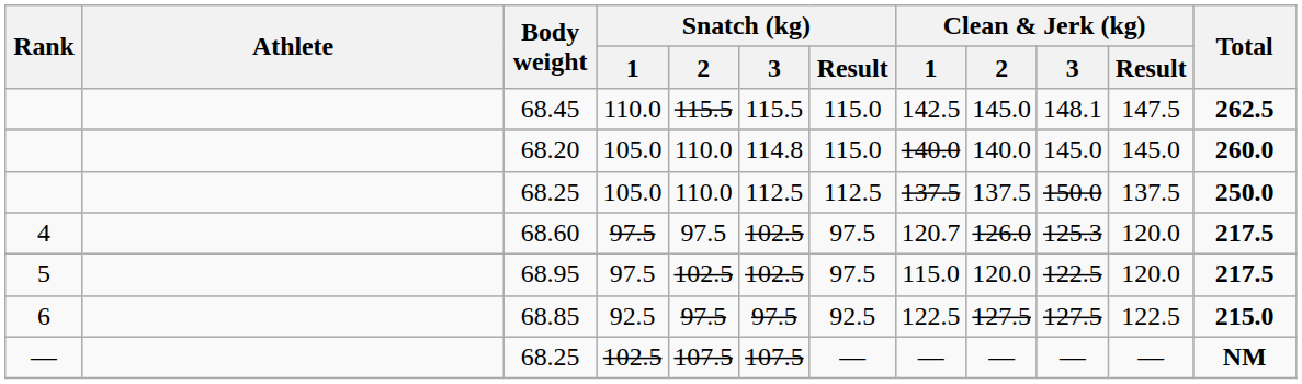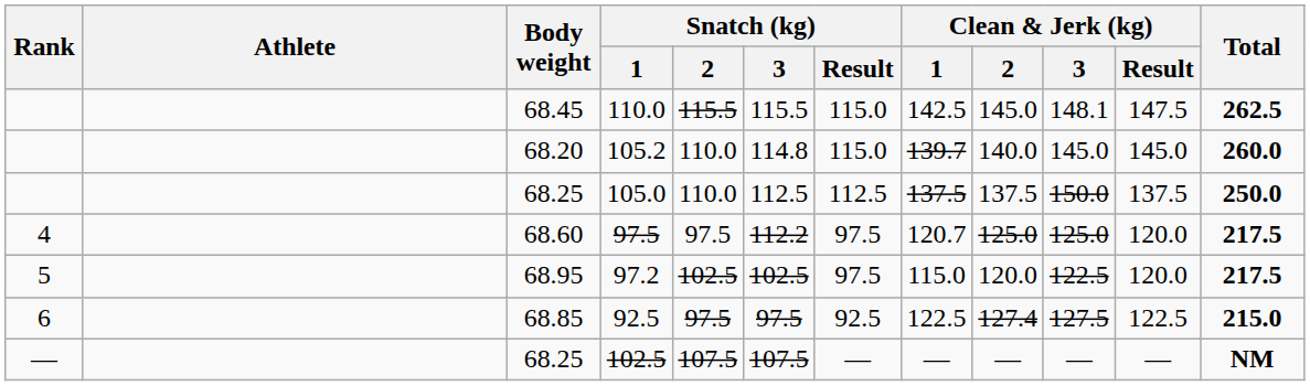68.20 | Snatch (kg) / 1: 105.0 -> 105.2
68.20 | Clean & Jerk (kg) / 1: 140.0 -> 139.7
68.60 | Snatch (kg) / 3: 102.5 -> 112.2
68.60 | Clean & Jerk (kg) / 2: 126.0 -> 125.0
68.60 | Clean & Jerk (kg) / 3: 125.3 -> 125.0
68.95 | Snatch (kg) / 1: 97.5 -> 97.2
68.85 | Clean & Jerk (kg) / 2: 127.5 -> 127.4
